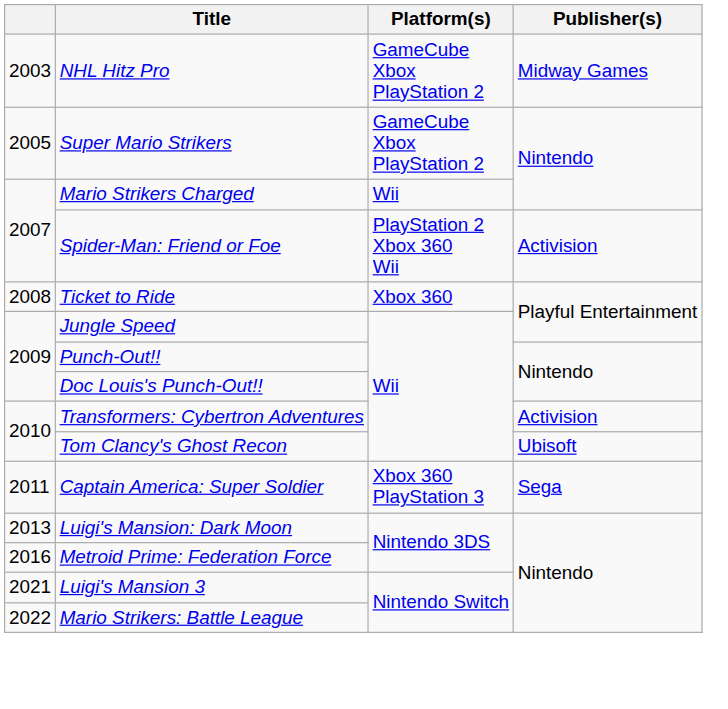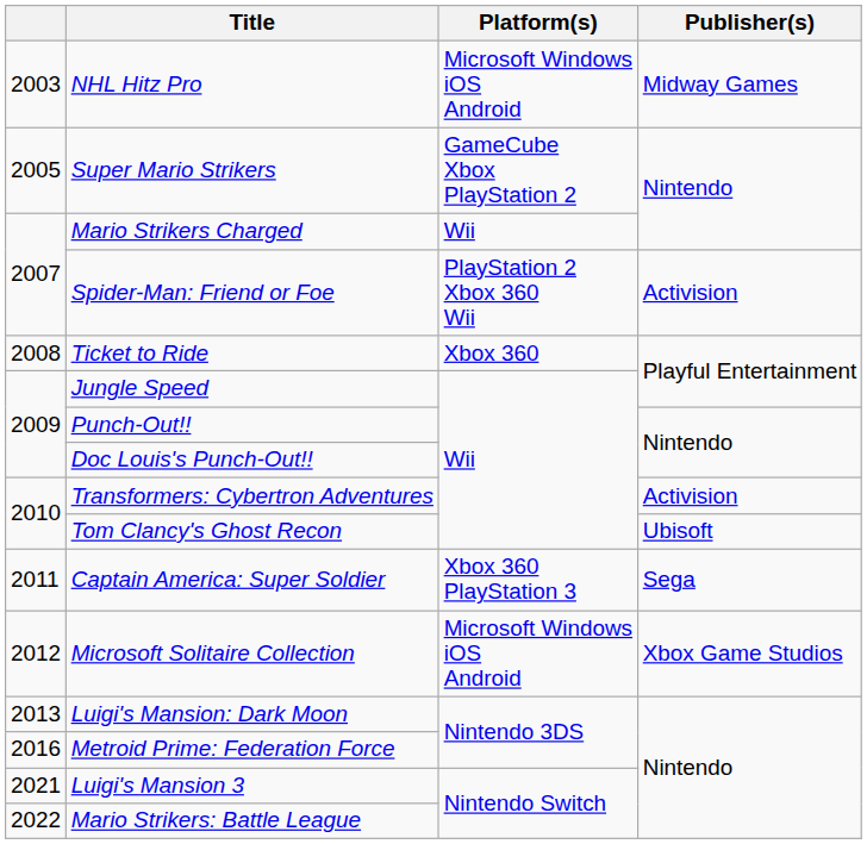NHL Hitz Pro | Platform(s): GameCube Xbox PlayStation 2 -> Microsoft Windows iOS Android
+ row: 2012 | Microsoft Solitaire Collection | Microsoft Windows iOS Android | Xbox Game Studios
